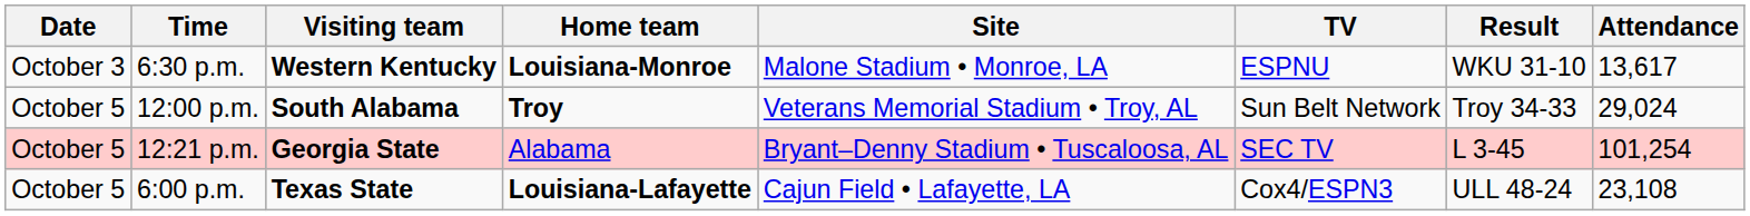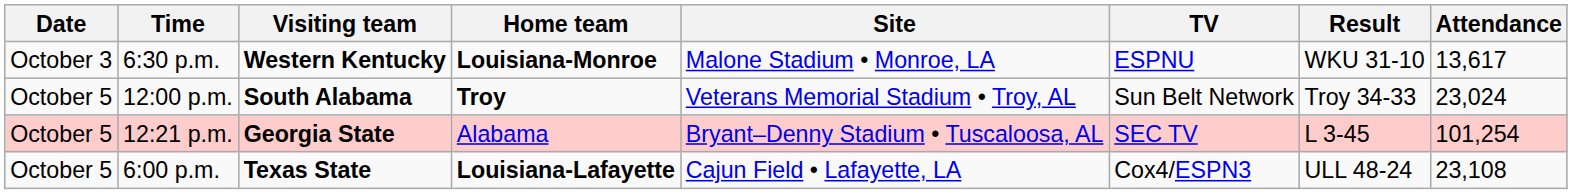12:00 p.m. | Attendance: 29,024 -> 23,024
